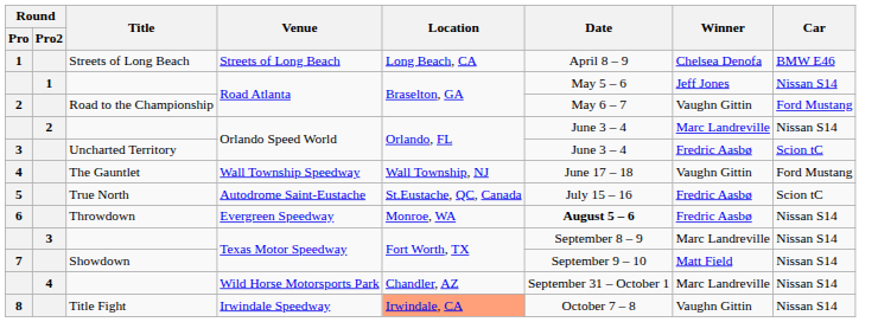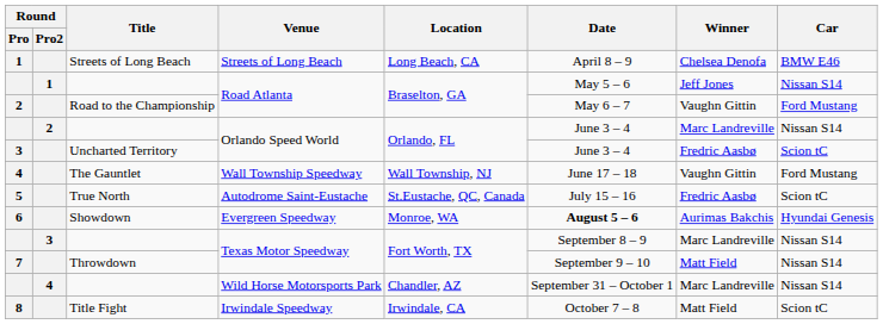6 | Title: Throwdown -> Showdown
6 | Winner: Fredric Aasbø -> Aurimas Bakchis
6 | Car: Nissan S14 -> Hyundai Genesis
7 | Title: Showdown -> Throwdown
8 | Location: lightsalmon background -> no background
8 | Winner: Vaughn Gittin -> Matt Field
8 | Car: Nissan S14 -> Scion tC
